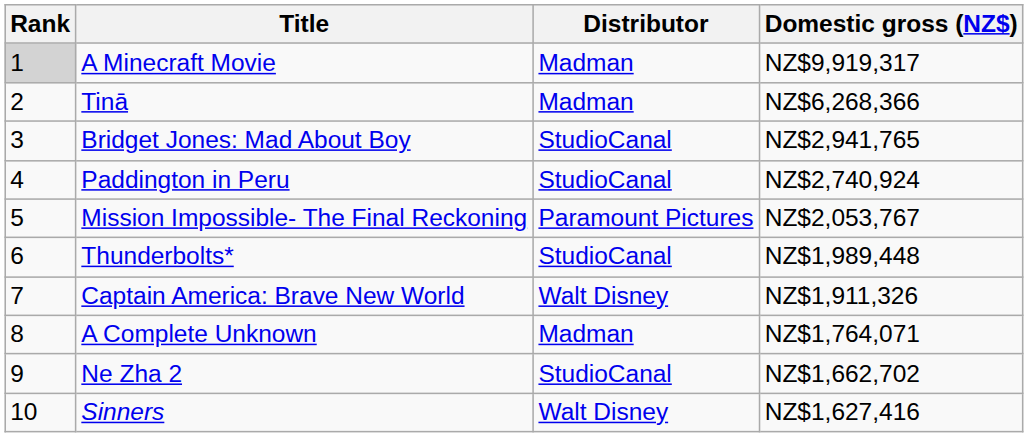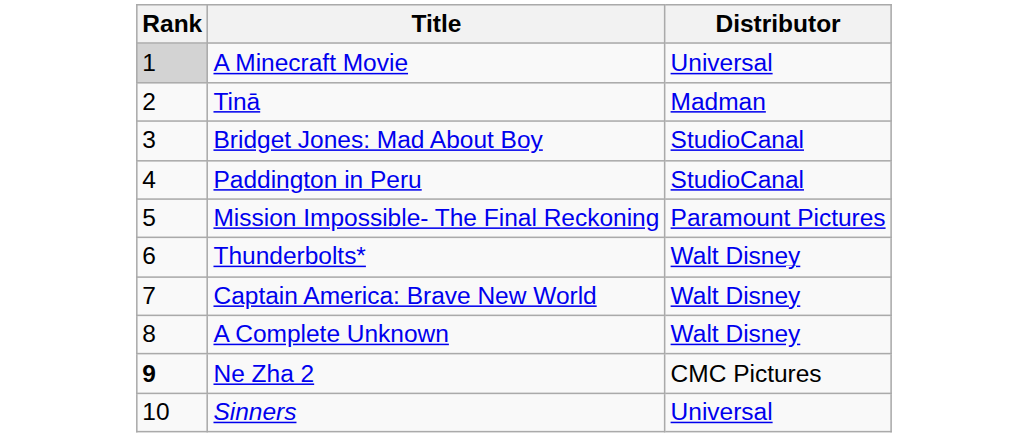- column: Domestic gross (NZ$) | NZ$9,919,317 | NZ$6,268,366 | NZ$2,941,765 | NZ$2,740,924 | NZ$2,053,767 | NZ$1,989,448 | NZ$1,911,326 | NZ$1,764,071 | NZ$1,662,702 | NZ$1,627,416
A Minecraft Movie | Distributor: Madman -> Universal
Thunderbolts* | Distributor: StudioCanal -> Walt Disney
A Complete Unknown | Distributor: Madman -> Walt Disney
Ne Zha 2 | Rank: normal -> bold
Ne Zha 2 | Distributor: StudioCanal -> CMC Pictures
Sinners | Distributor: Walt Disney -> Universal
